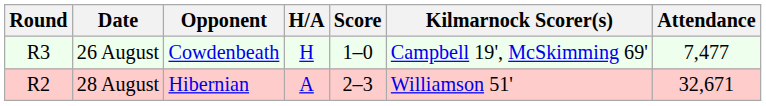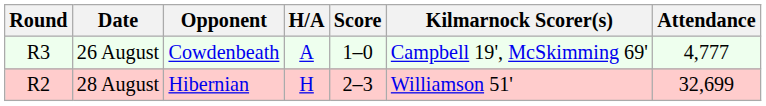26 August | H/A: H -> A
26 August | Attendance: 7,477 -> 4,777
28 August | H/A: A -> H
28 August | Attendance: 32,671 -> 32,699
